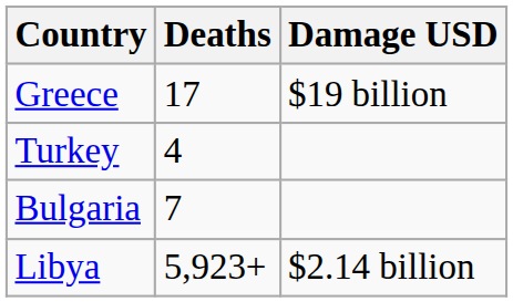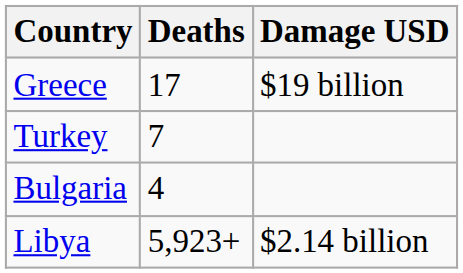Turkey | Deaths: 4 -> 7
Bulgaria | Deaths: 7 -> 4
